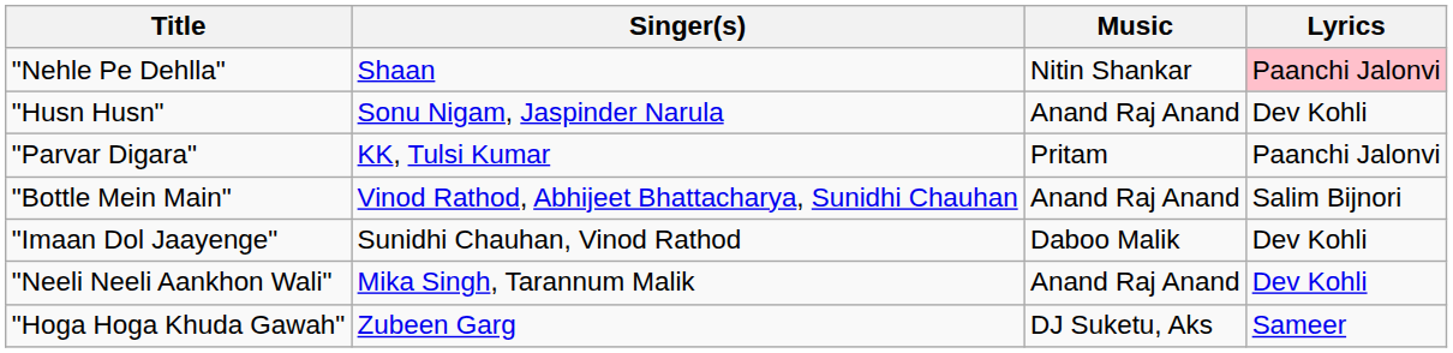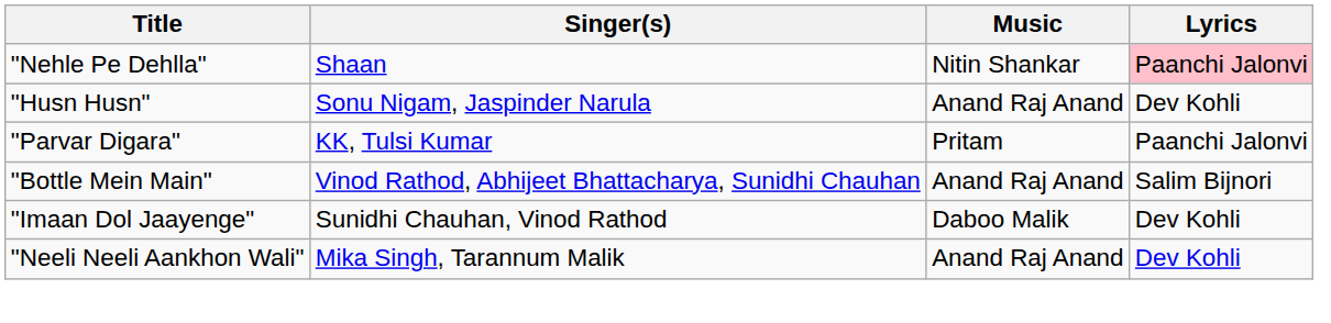- row: "Hoga Hoga Khuda Gawah" | Zubeen Garg | DJ Suketu, Aks | Sameer
